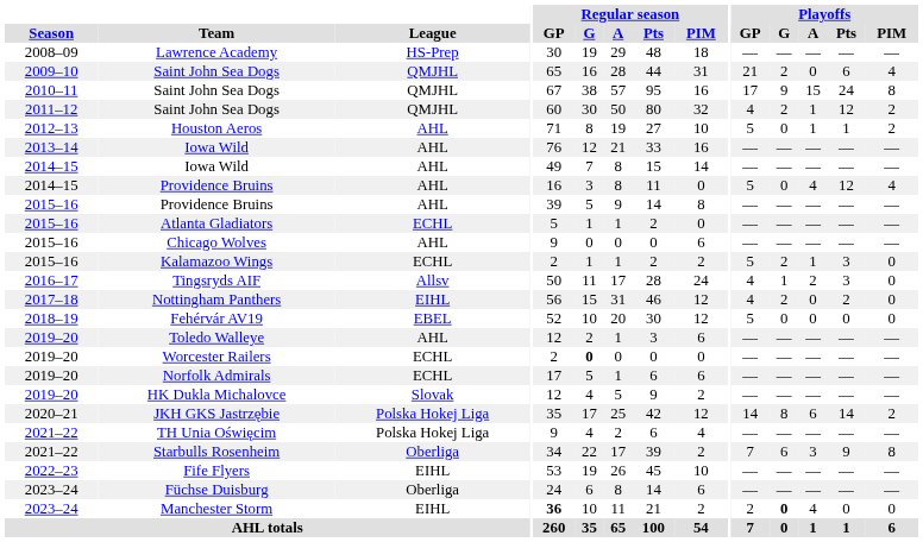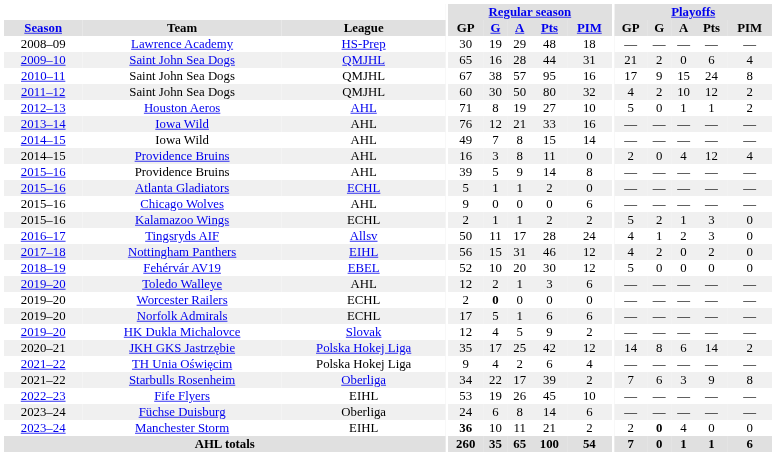2011–12 / Saint John Sea Dogs | Playoffs / A: 1 -> 10
2014–15 / Providence Bruins | Playoffs / GP: 5 -> 2
